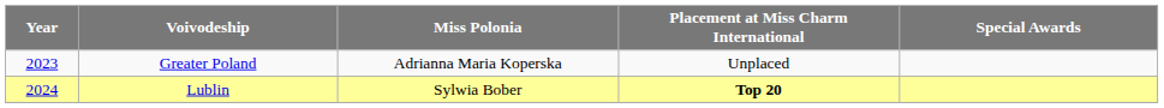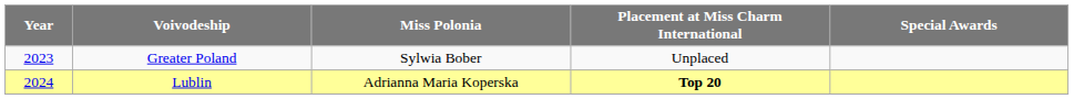Greater Poland | Miss Polonia: Adrianna Maria Koperska -> Sylwia Bober
Lublin | Miss Polonia: Sylwia Bober -> Adrianna Maria Koperska
